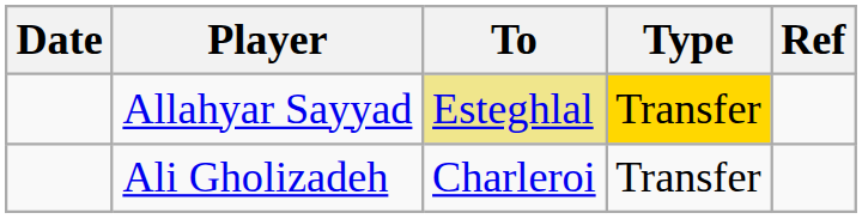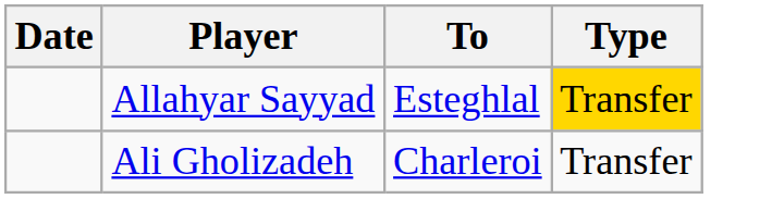- column: Ref
Allahyar Sayyad | To: khaki background -> no background
